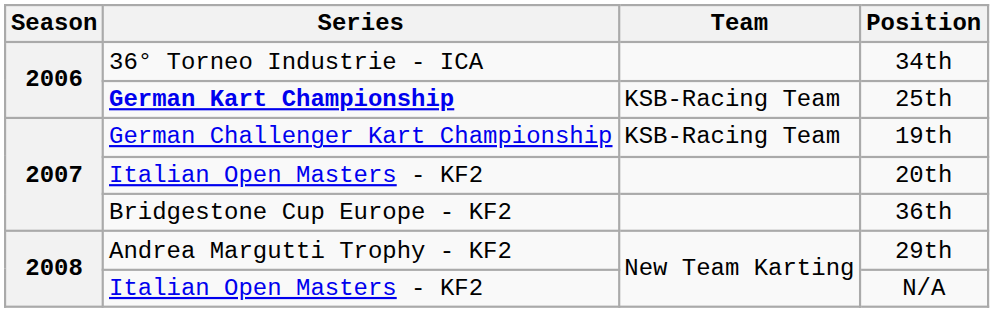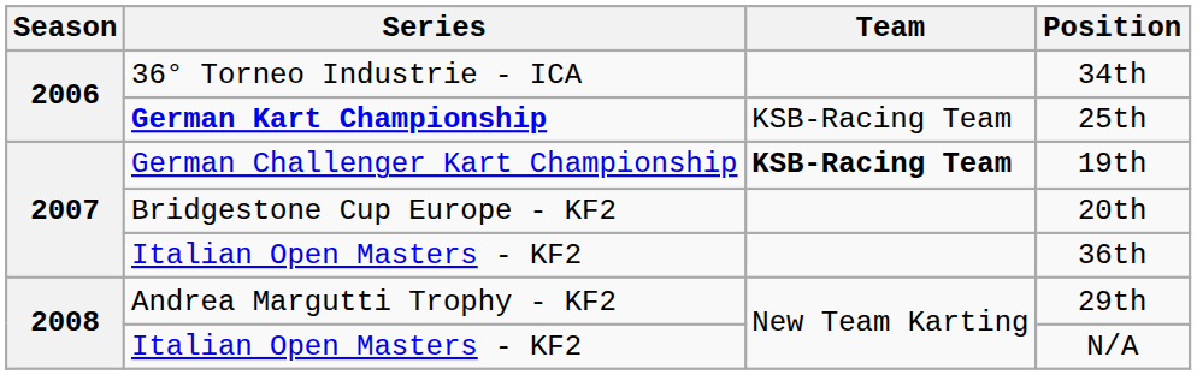19th | Team: normal -> bold
20th | Series: Italian Open Masters - KF2 -> Bridgestone Cup Europe - KF2
36th | Series: Bridgestone Cup Europe - KF2 -> Italian Open Masters - KF2
